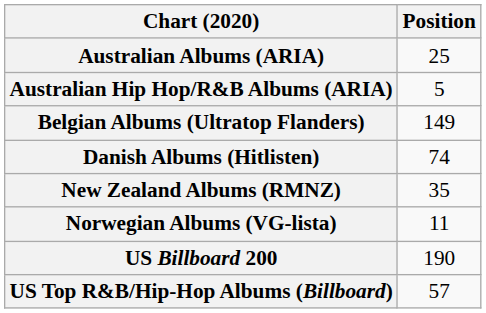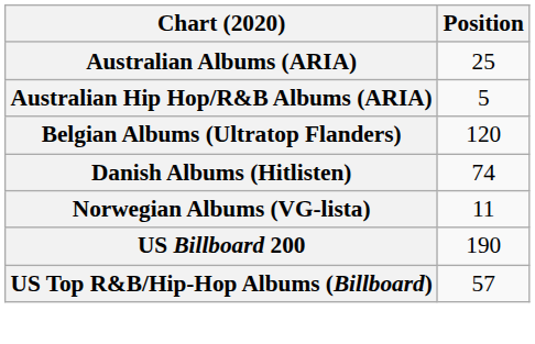Belgian Albums (Ultratop Flanders) | Position: 149 -> 120
- row: New Zealand Albums (RMNZ) | 35
